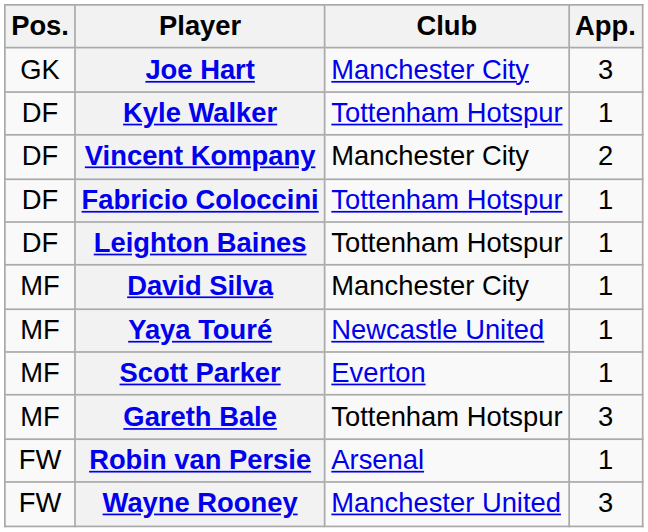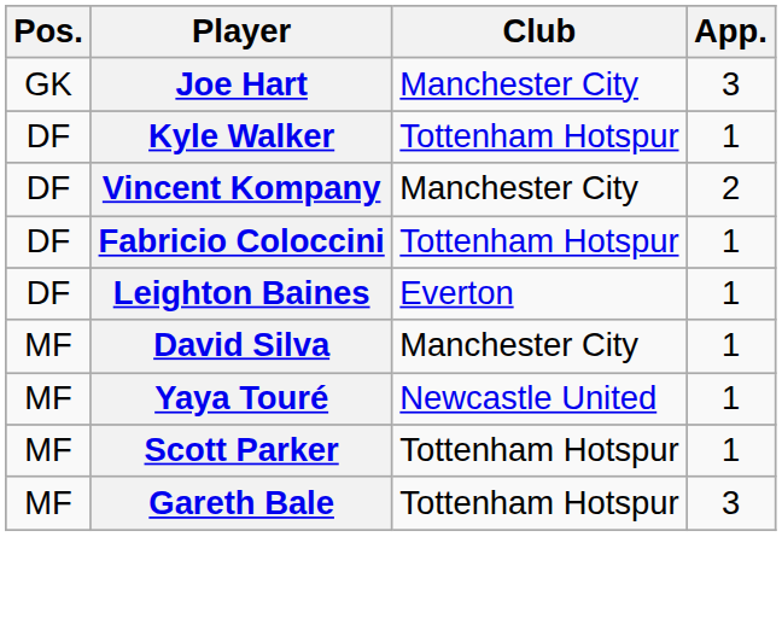Leighton Baines | Club: Tottenham Hotspur -> Everton
Scott Parker | Club: Everton -> Tottenham Hotspur
- row: FW | Robin van Persie | Arsenal | 1
- row: FW | Wayne Rooney | Manchester United | 3
